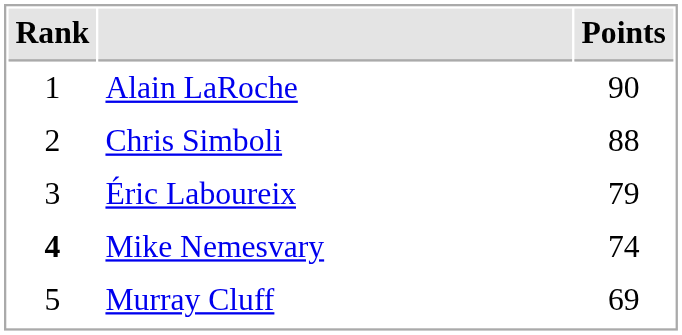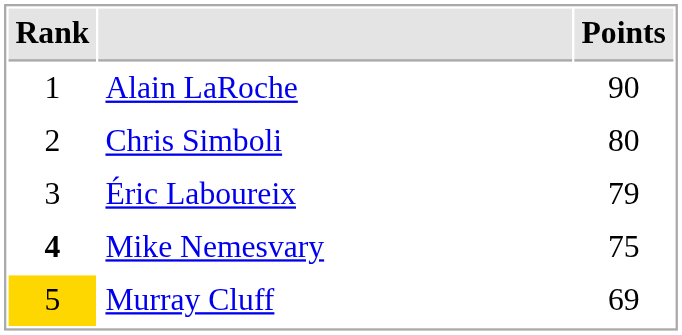Chris Simboli | Points: 88 -> 80
Mike Nemesvary | Points: 74 -> 75
Murray Cluff | Rank: no background -> gold background
